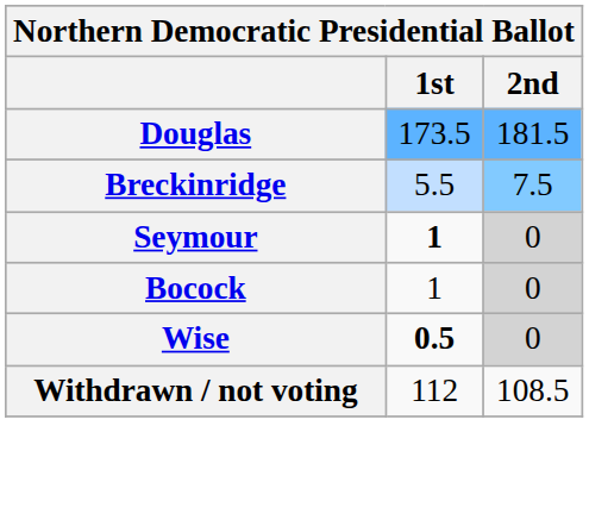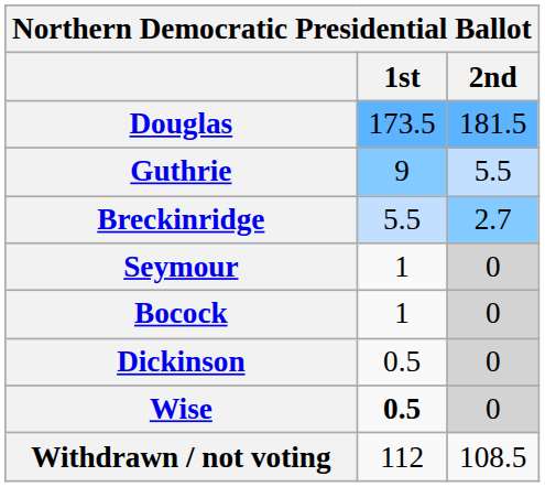+ row: Guthrie | 9 | 5.5
Breckinridge | 2nd: 7.5 -> 2.7
Seymour | 1st: bold -> normal
+ row: Dickinson | 0.5 | 0
